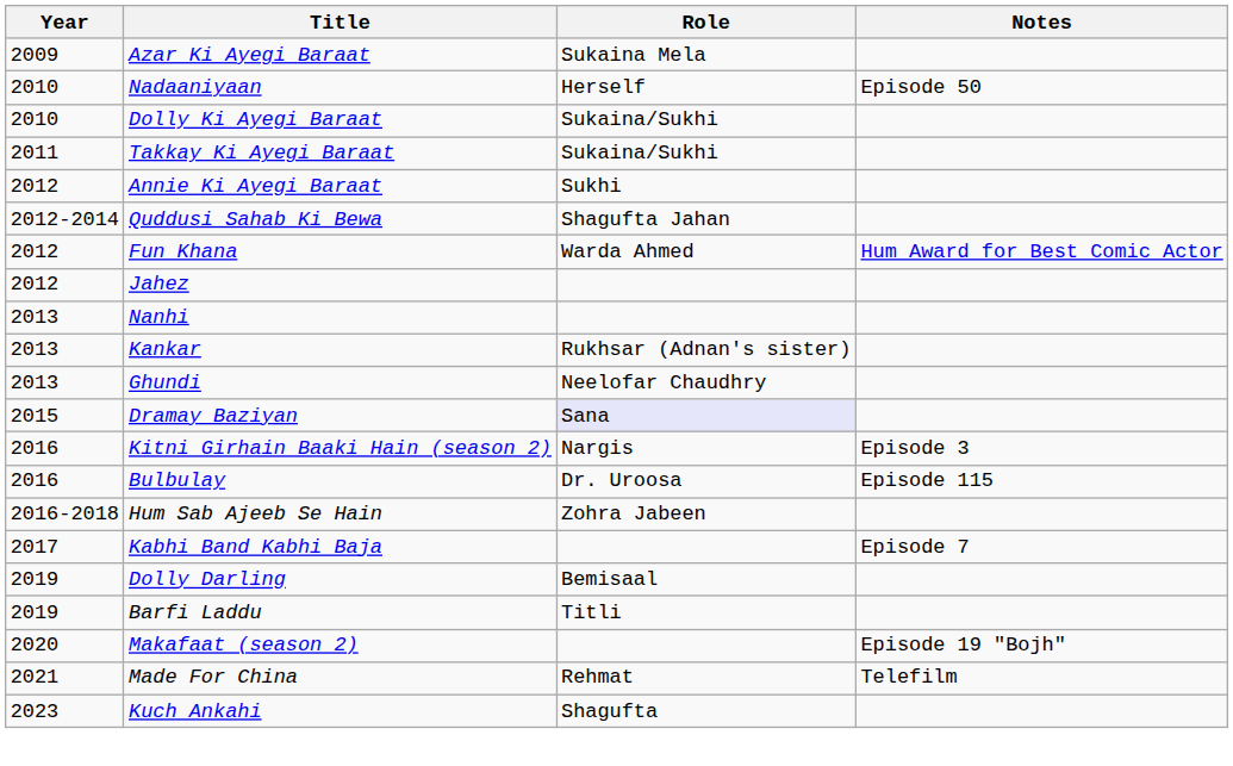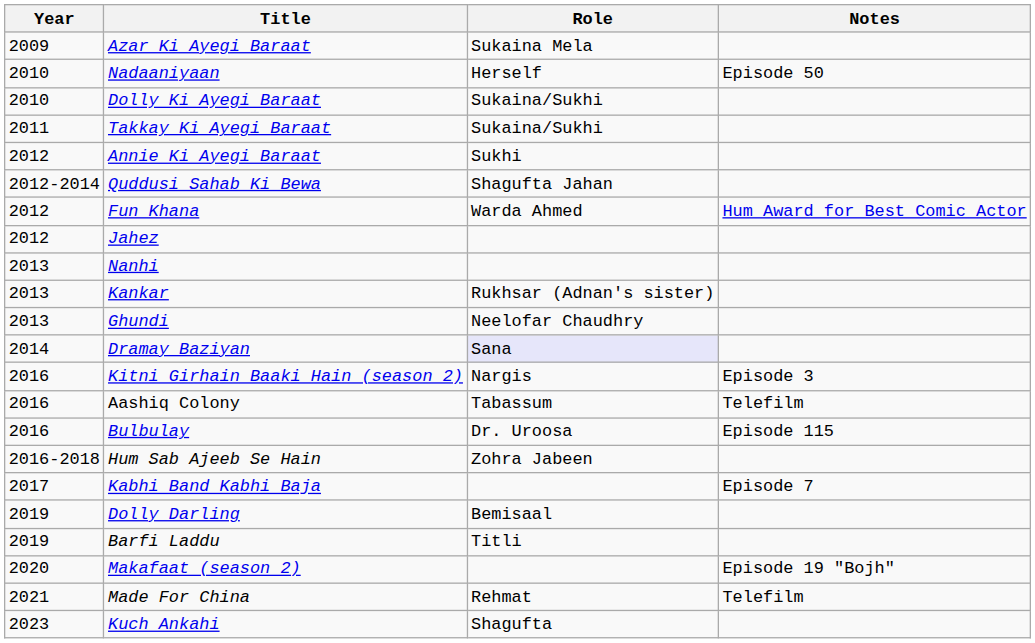Dramay Baziyan | Year: 2015 -> 2014
+ row: 2016 | Aashiq Colony | Tabassum | Telefilm
